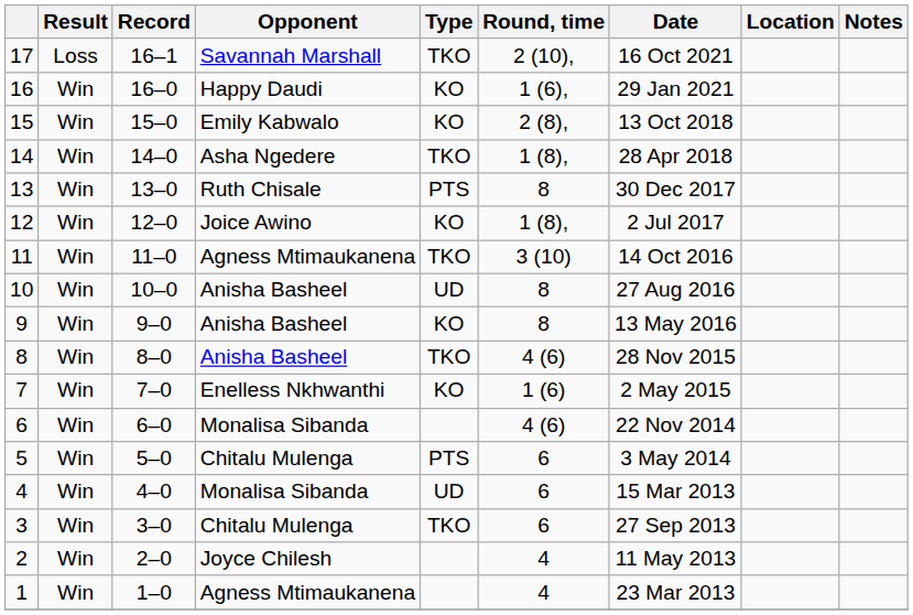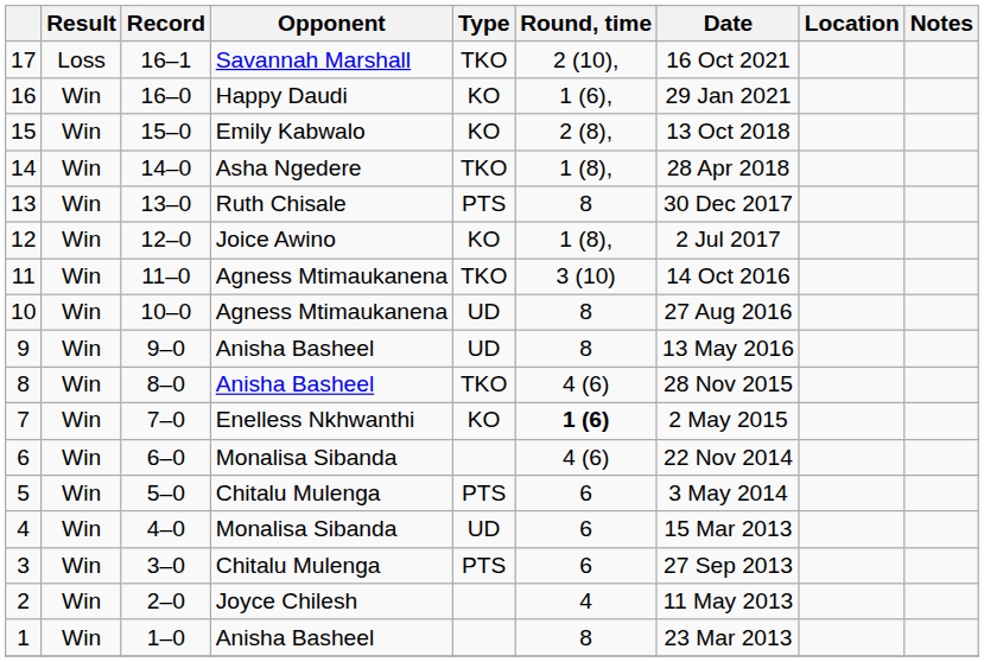10 | Opponent: Anisha Basheel -> Agness Mtimaukanena
9 | Type: KO -> UD
7 | Round, time: normal -> bold
3 | Type: TKO -> PTS
1 | Opponent: Agness Mtimaukanena -> Anisha Basheel
1 | Round, time: 4 -> 8
